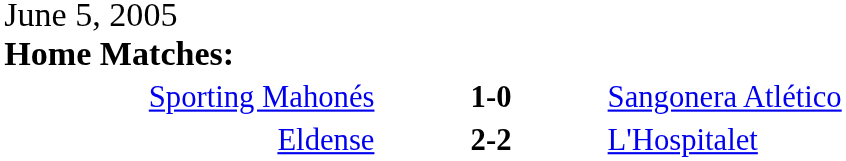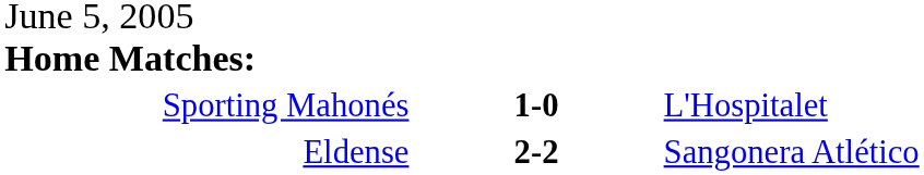Sporting Mahonés | column 3: Sangonera Atlético -> L'Hospitalet
Eldense | column 3: L'Hospitalet -> Sangonera Atlético
